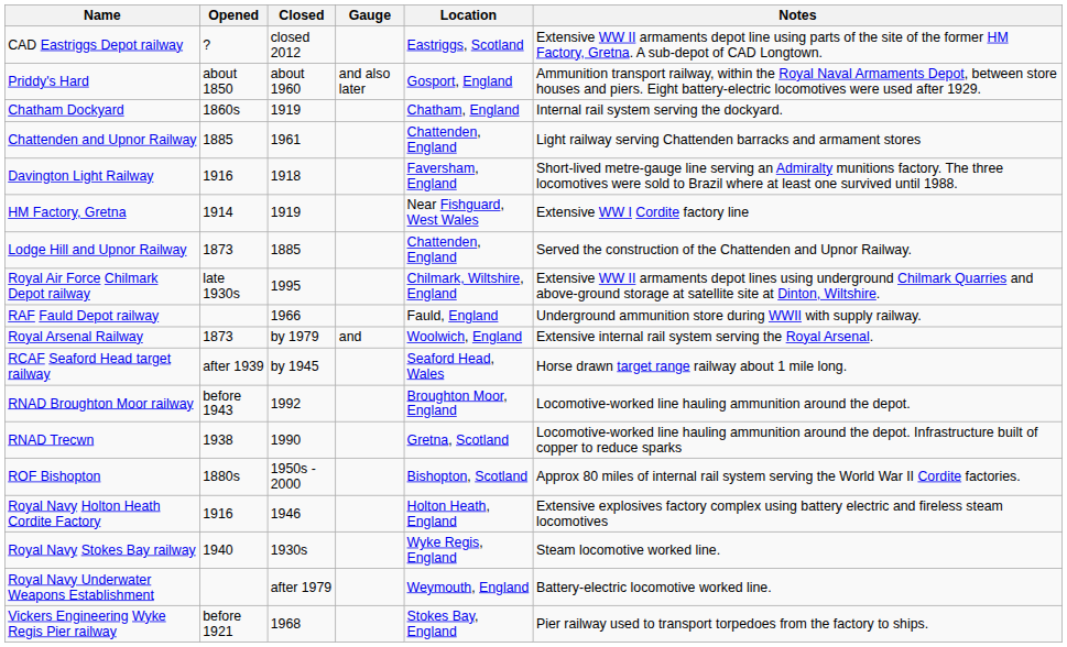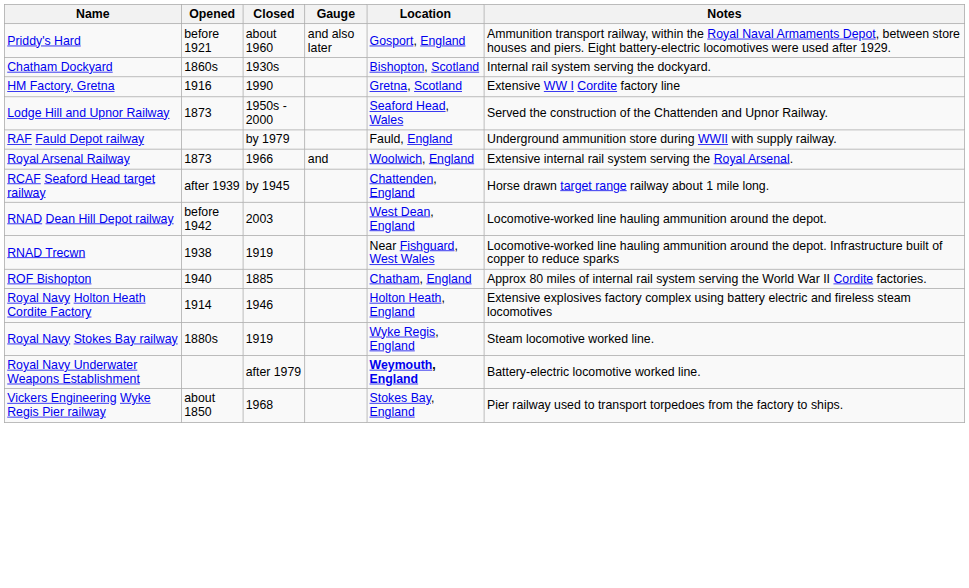- row: CAD Eastriggs Depot railway | ? | closed 2012 | Eastriggs, Scotland | Extensive WW II armaments depot line using parts of the site of the former HM Factory, Gretna. A sub-depot of CAD Longtown.
Priddy's Hard | Opened: about 1850 -> before 1921
Chatham Dockyard | Closed: 1919 -> 1930s
Chatham Dockyard | Location: Chatham, England -> Bishopton, Scotland
- row: Chattenden and Upnor Railway | 1885 | 1961 | Chattenden, England | Light railway serving Chattenden barracks and armament stores
- row: Davington Light Railway | 1916 | 1918 | Faversham, England | Short-lived metre-gauge line serving an Admiralty munitions factory. The three locomotives were sold to Brazil where at least one survived until 1988.
HM Factory, Gretna | Opened: 1914 -> 1916
HM Factory, Gretna | Closed: 1919 -> 1990
HM Factory, Gretna | Location: Near Fishguard, West Wales -> Gretna, Scotland
Lodge Hill and Upnor Railway | Closed: 1885 -> 1950s - 2000
Lodge Hill and Upnor Railway | Location: Chattenden, England -> Seaford Head, Wales
- row: Royal Air Force Chilmark Depot railway | late 1930s | 1995 | Chilmark, Wiltshire, England | Extensive WW II armaments depot lines using underground Chilmark Quarries and above-ground storage at satellite site at Dinton, Wiltshire.
RAF Fauld Depot railway | Closed: 1966 -> by 1979
Royal Arsenal Railway | Closed: by 1979 -> 1966
RCAF Seaford Head target railway | Location: Seaford Head, Wales -> Chattenden, England
- row: RNAD Broughton Moor railway | before 1943 | 1992 | Broughton Moor, England | Locomotive-worked line hauling ammunition around the depot.
+ row: RNAD Dean Hill Depot railway | before 1942 | 2003 | West Dean, England | Locomotive-worked line hauling ammunition around the depot.
RNAD Trecwn | Closed: 1990 -> 1919
RNAD Trecwn | Location: Gretna, Scotland -> Near Fishguard, West Wales
ROF Bishopton | Opened: 1880s -> 1940
ROF Bishopton | Closed: 1950s - 2000 -> 1885
ROF Bishopton | Location: Bishopton, Scotland -> Chatham, England
Royal Navy Holton Heath Cordite Factory | Opened: 1916 -> 1914
Royal Navy Stokes Bay railway | Opened: 1940 -> 1880s
Royal Navy Stokes Bay railway | Closed: 1930s -> 1919
Royal Navy Underwater Weapons Establishment | Location: normal -> bold
Vickers Engineering Wyke Regis Pier railway | Opened: before 1921 -> about 1850
